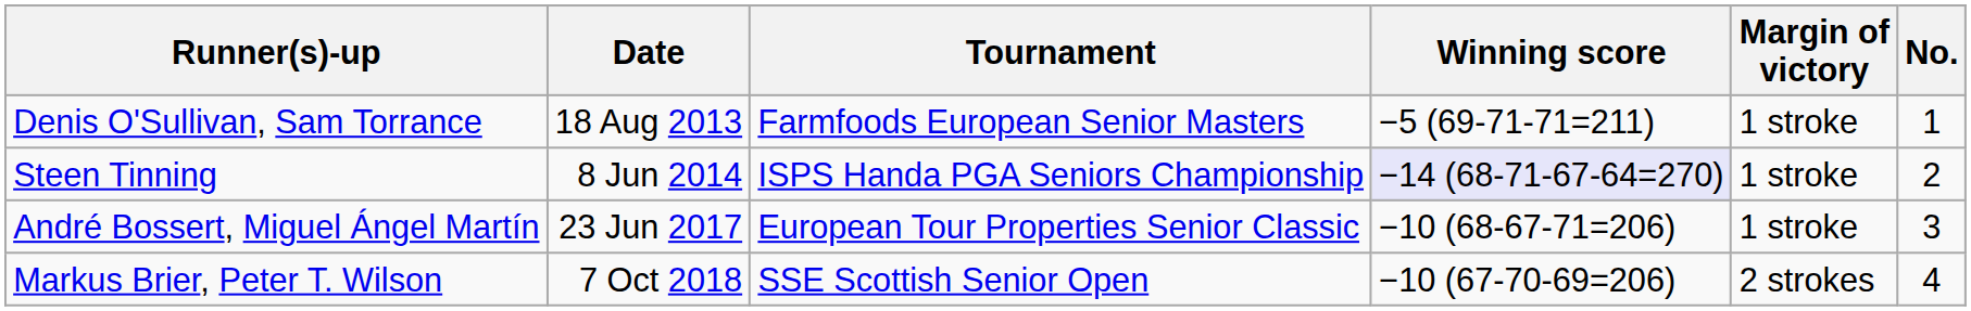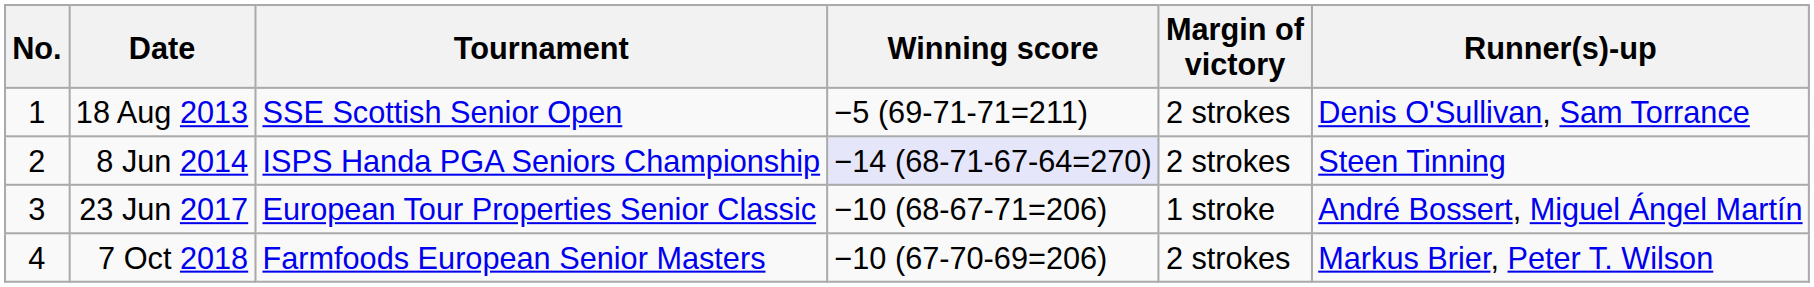columns swapped: No. <-> Runner(s)-up
18 Aug 2013 | Tournament: Farmfoods European Senior Masters -> SSE Scottish Senior Open
18 Aug 2013 | Margin of victory: 1 stroke -> 2 strokes
8 Jun 2014 | Margin of victory: 1 stroke -> 2 strokes
7 Oct 2018 | Tournament: SSE Scottish Senior Open -> Farmfoods European Senior Masters
